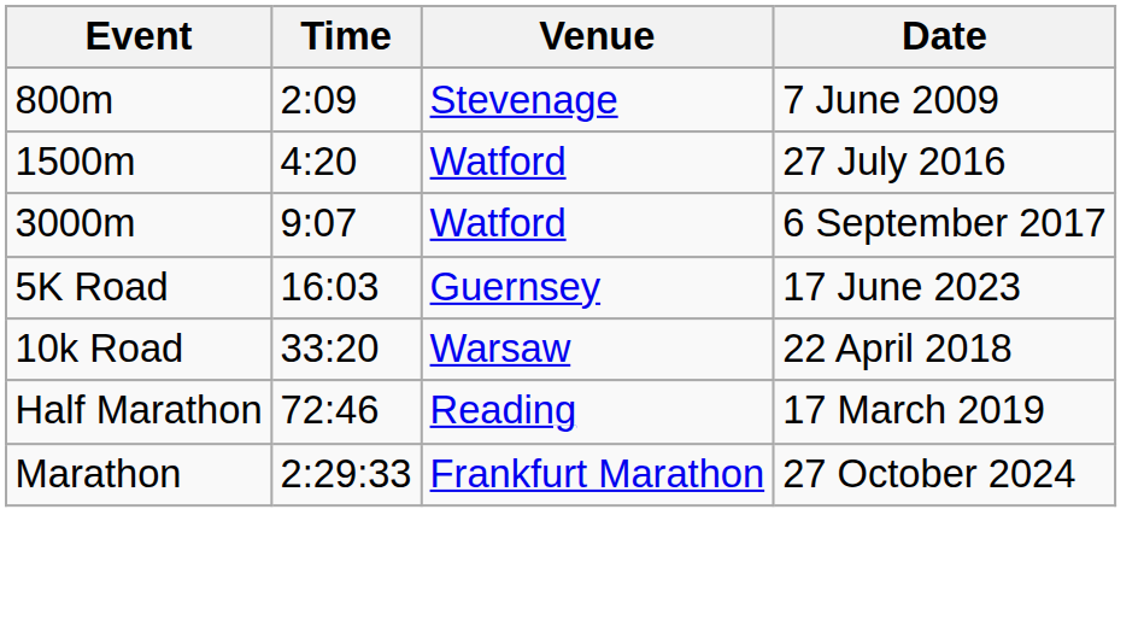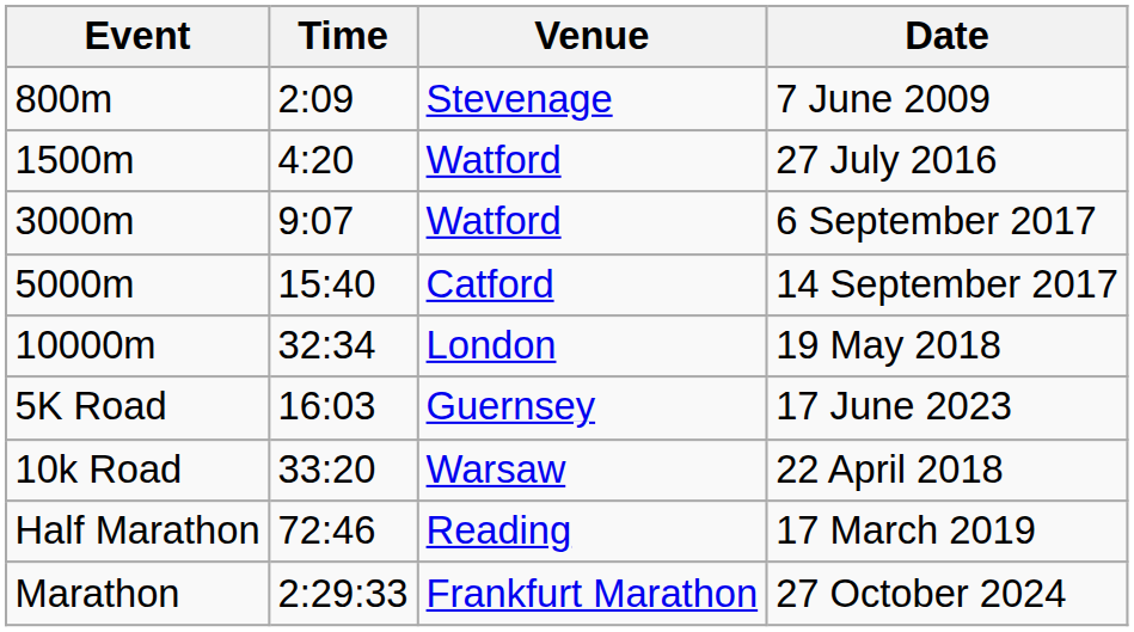+ row: 5000m | 15:40 | Catford | 14 September 2017
+ row: 10000m | 32:34 | London | 19 May 2018
